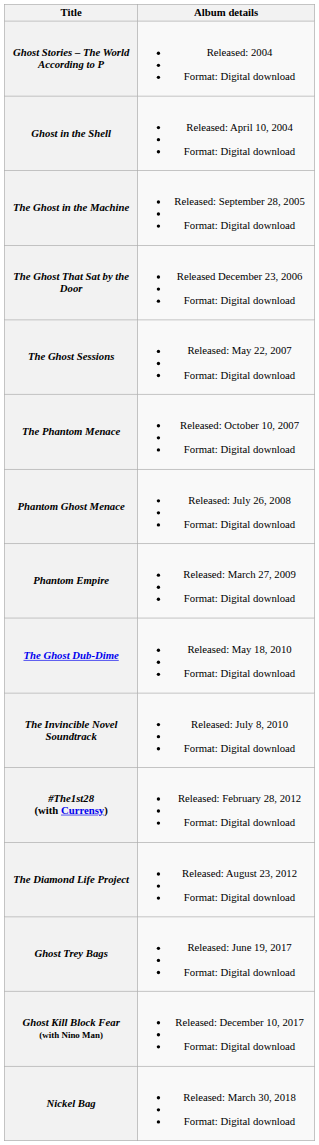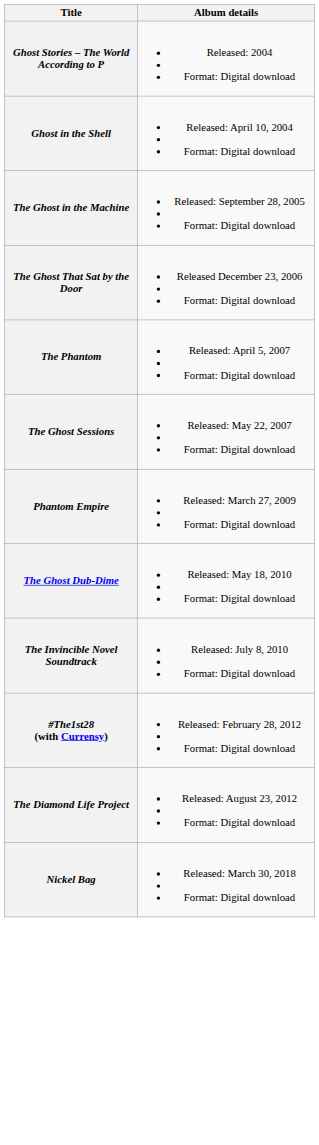+ row: The Phantom | Released: April 5, 2007 Format: Digital download
- row: The Phantom Menace | Released: October 10, 2007 Format: Digital download
- row: Phantom Ghost Menace | Released: July 26, 2008 Format: Digital download
- row: Ghost Trey Bags | Released: June 19, 2017 Format: Digital download
- row: Ghost Kill Block Fear (with Nino Man) | Released: December 10, 2017 Format: Digital download
